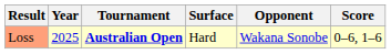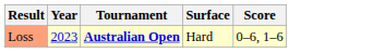- column: Opponent | Wakana Sonobe
Loss | Year: 2025 -> 2023
